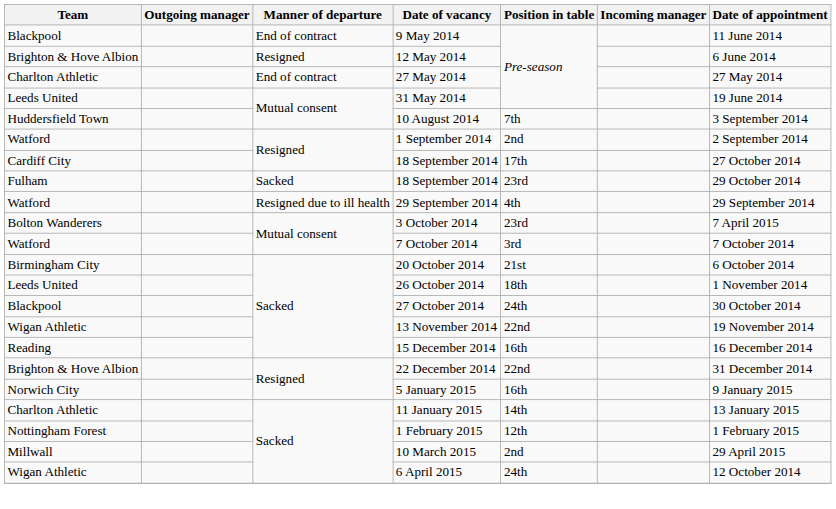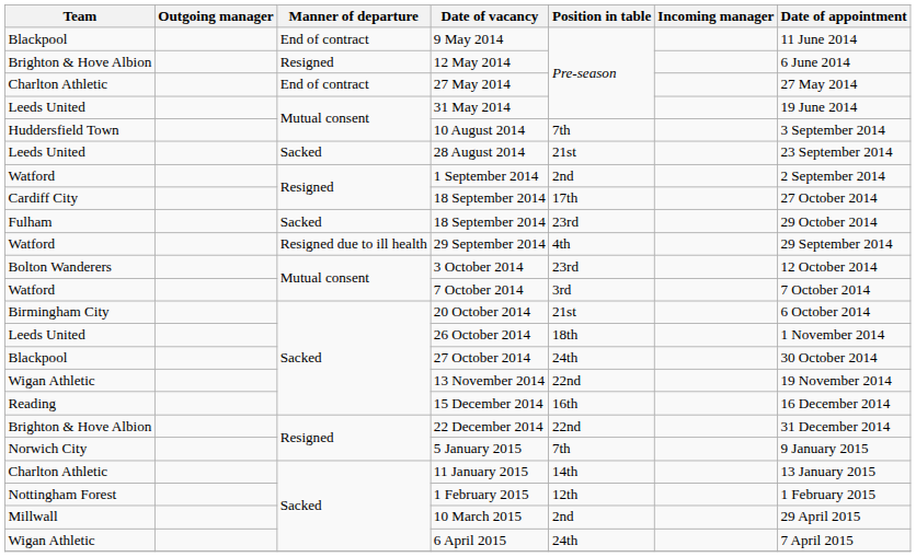+ row: Leeds United | Sacked | 28 August 2014 | 21st | 23 September 2014
3 October 2014 | Date of appointment: 7 April 2015 -> 12 October 2014
5 January 2015 | Position in table: 16th -> 7th
6 April 2015 | Date of appointment: 12 October 2014 -> 7 April 2015
